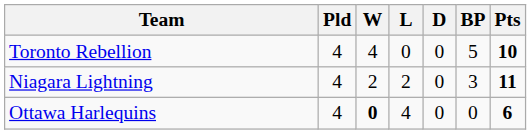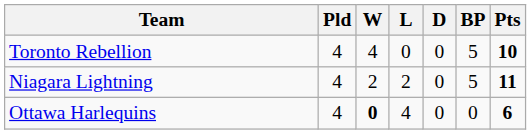Niagara Lightning | BP: 3 -> 5
